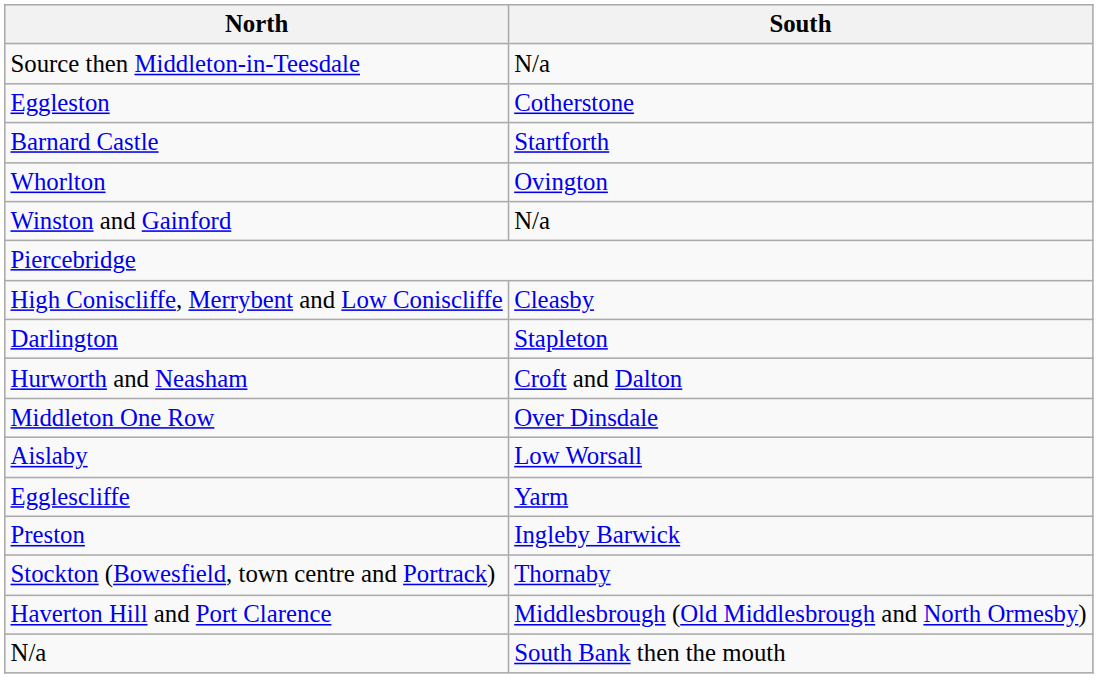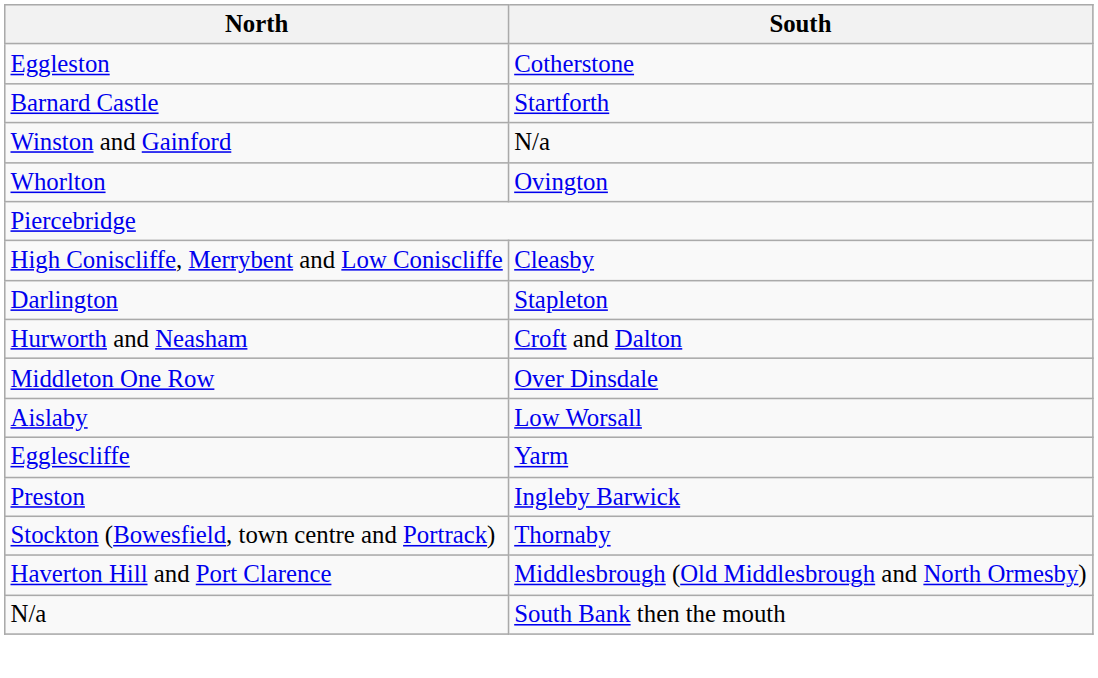- row: Source then Middleton-in-Teesdale | N/a
rows swapped: Whorlton <-> Winston and Gainford
